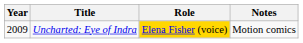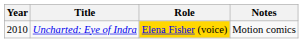Uncharted: Eye of Indra | Year: 2009 -> 2010
